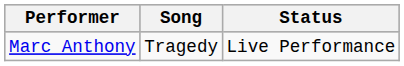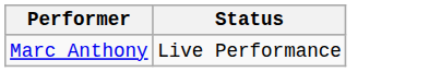- column: Song | Tragedy
